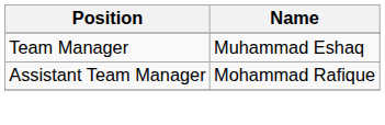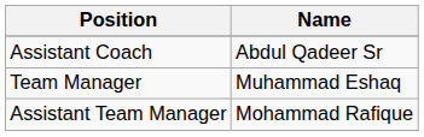+ row: Assistant Coach | Abdul Qadeer Sr
